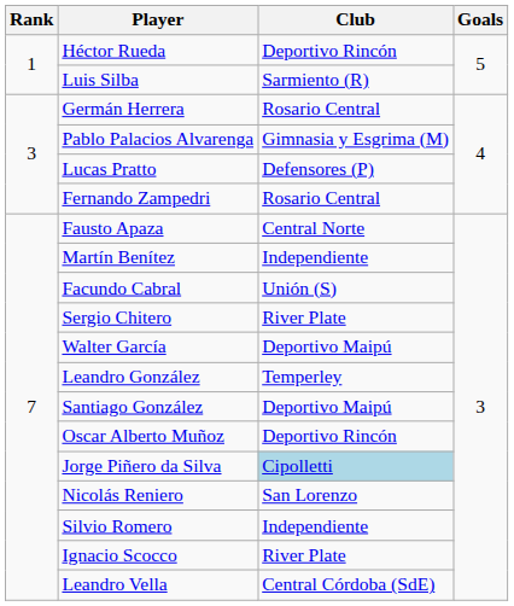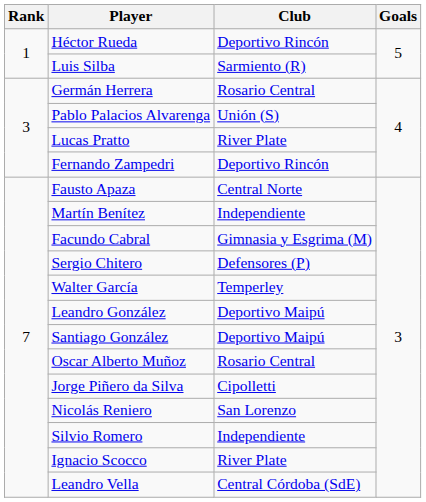Pablo Palacios Alvarenga | Club: Gimnasia y Esgrima (M) -> Unión (S)
Lucas Pratto | Club: Defensores (P) -> River Plate
Fernando Zampedri | Club: Rosario Central -> Deportivo Rincón
Facundo Cabral | Club: Unión (S) -> Gimnasia y Esgrima (M)
Sergio Chitero | Club: River Plate -> Defensores (P)
Walter García | Club: Deportivo Maipú -> Temperley
Leandro González | Club: Temperley -> Deportivo Maipú
Oscar Alberto Muñoz | Club: Deportivo Rincón -> Rosario Central
Jorge Piñero da Silva | Club: lightblue background -> no background
